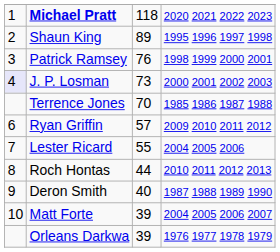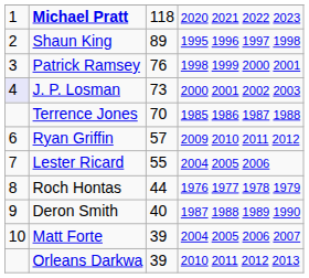Roch Hontas | column 4: 2010 2011 2012 2013 -> 1976 1977 1978 1979
Orleans Darkwa | column 4: 1976 1977 1978 1979 -> 2010 2011 2012 2013
